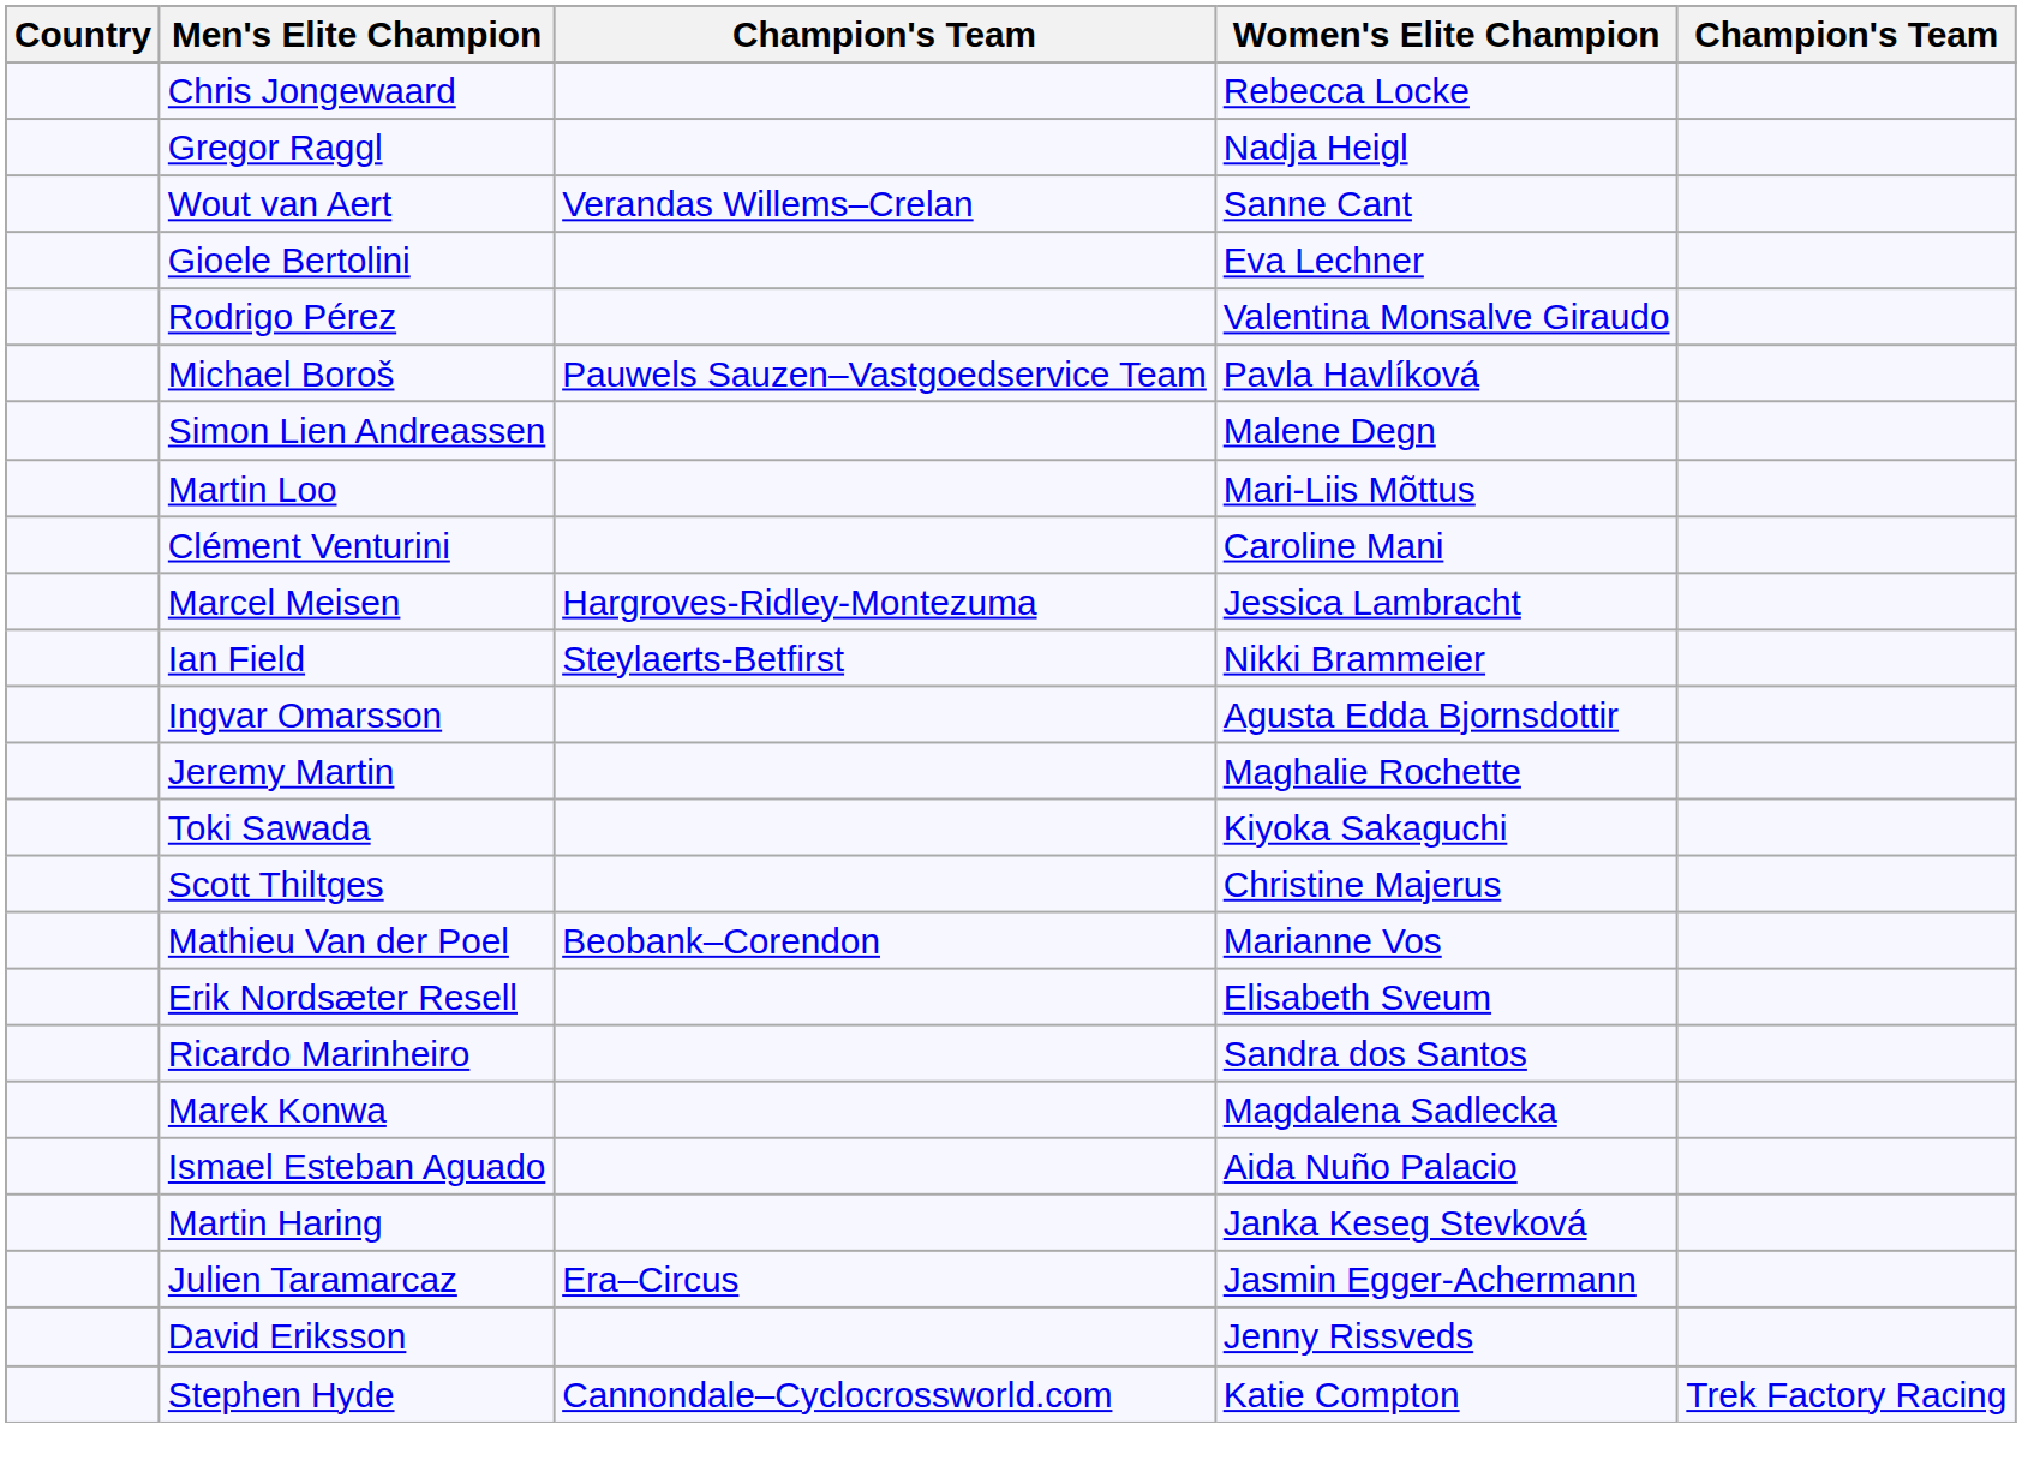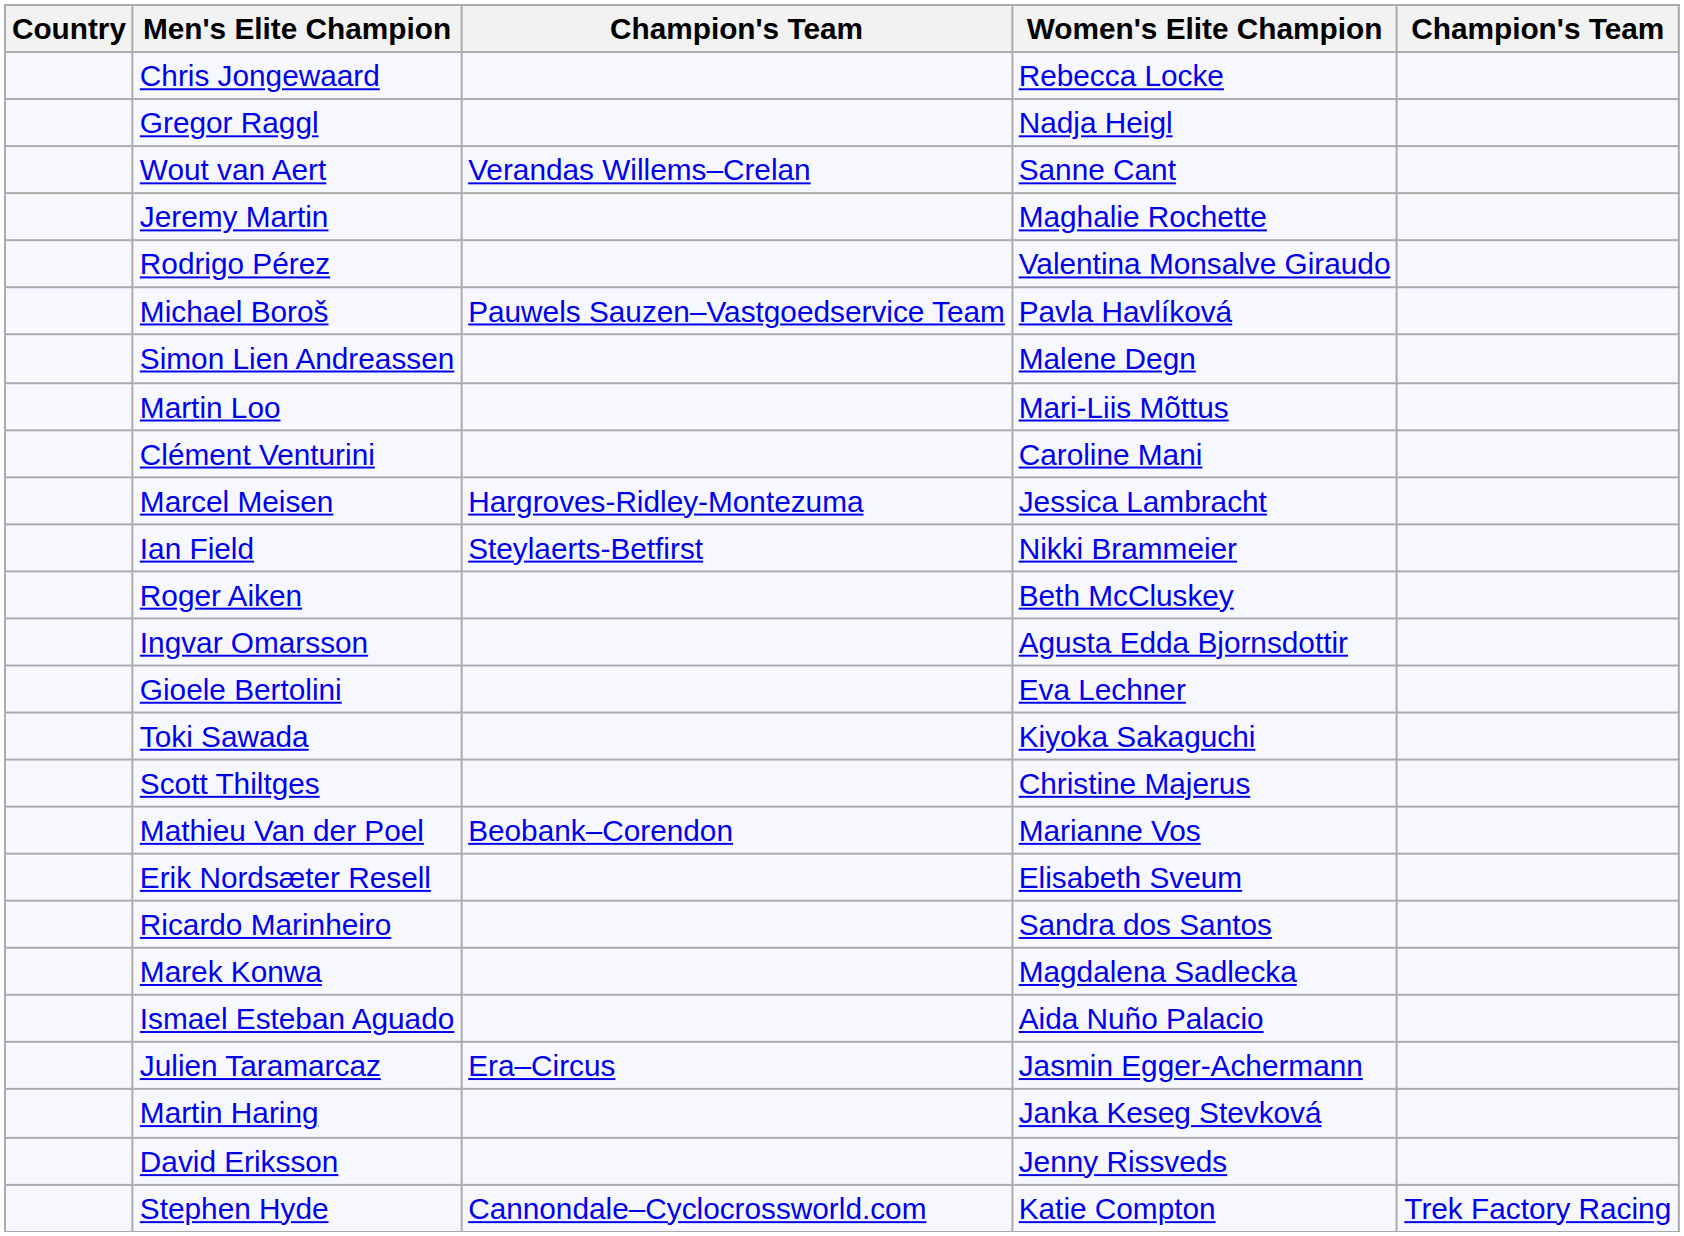rows swapped: Jeremy Martin <-> Gioele Bertolini
+ row: Roger Aiken | Beth McCluskey
rows swapped: Martin Haring <-> Julien Taramarcaz
